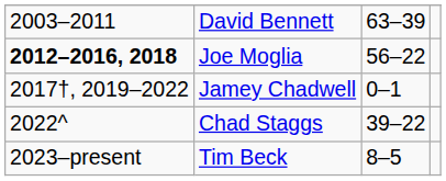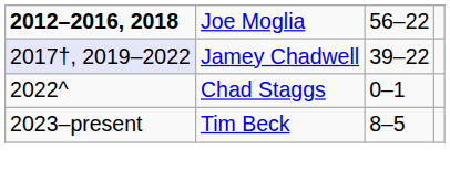- row: 2003–2011 | David Bennett | 63–39
Jamey Chadwell | column 1: no background -> lavender background
Jamey Chadwell | column 3: 0–1 -> 39–22
Chad Staggs | column 3: 39–22 -> 0–1
